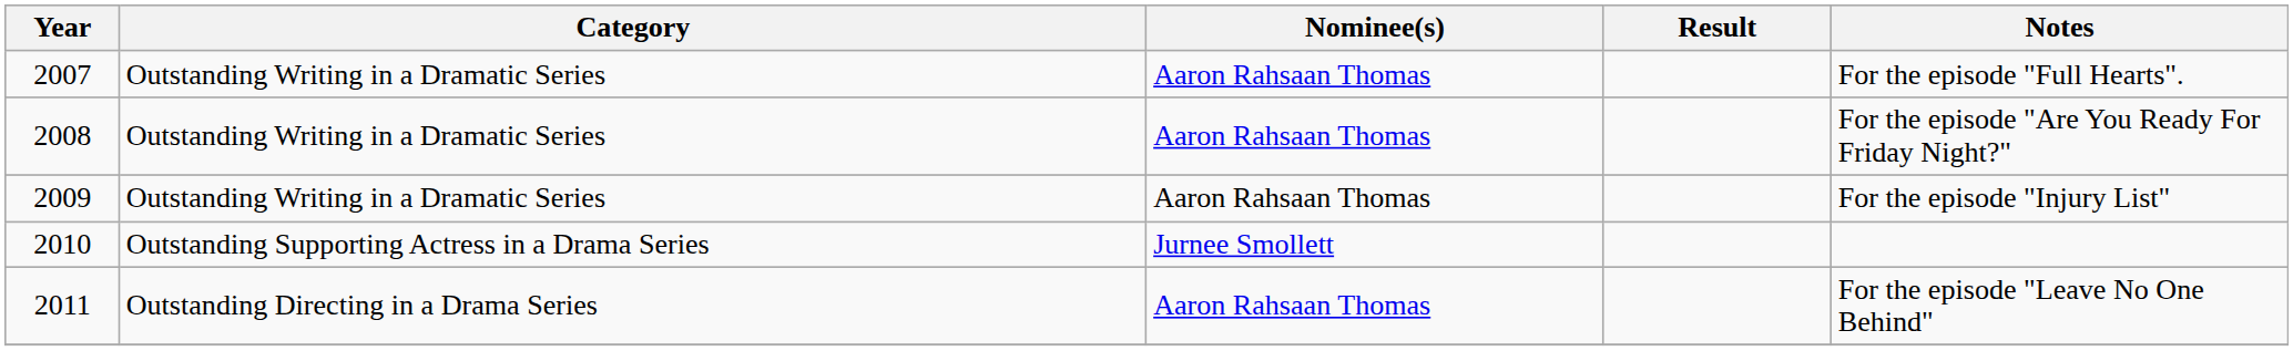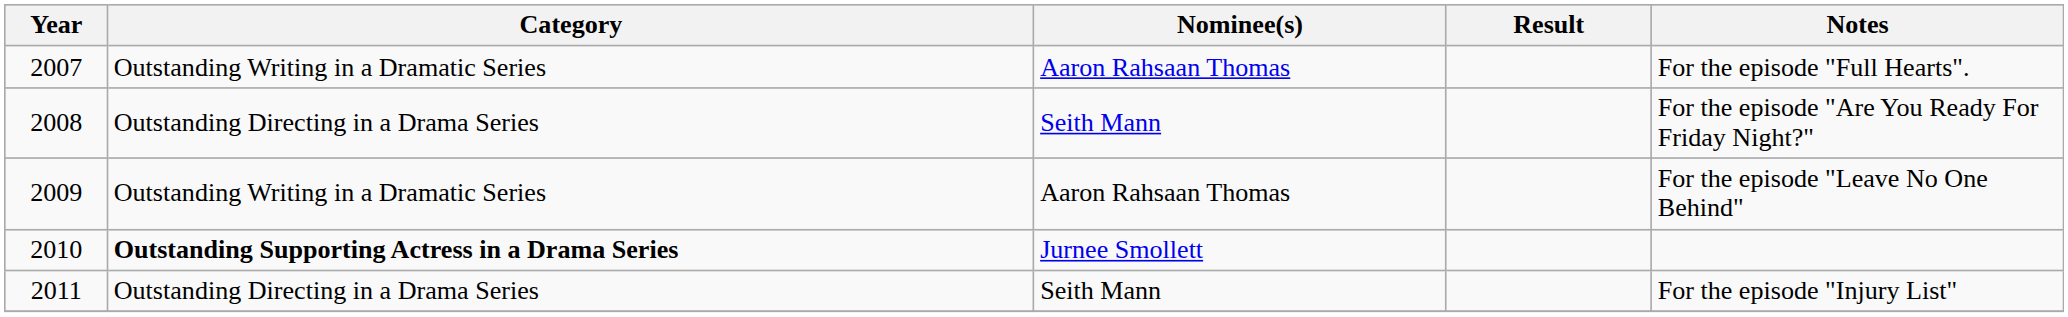2008 | Category: Outstanding Writing in a Dramatic Series -> Outstanding Directing in a Drama Series
2008 | Nominee(s): Aaron Rahsaan Thomas -> Seith Mann
2009 | Notes: For the episode "Injury List" -> For the episode "Leave No One Behind"
2010 | Category: normal -> bold
2011 | Nominee(s): Aaron Rahsaan Thomas -> Seith Mann
2011 | Notes: For the episode "Leave No One Behind" -> For the episode "Injury List"
